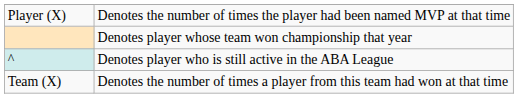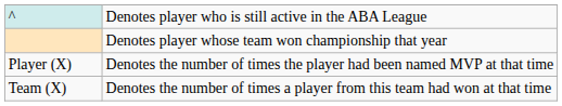rows swapped: ^ <-> Player (X)
